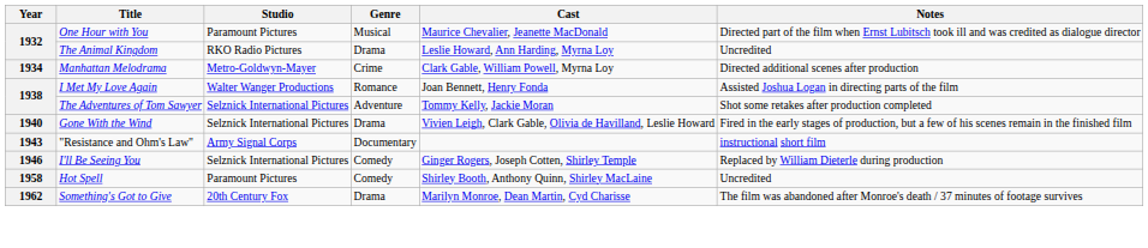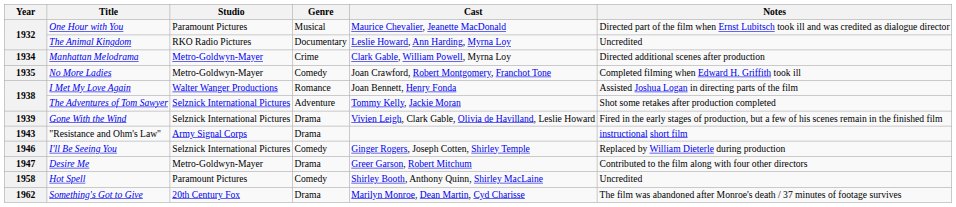The Animal Kingdom | Genre: Drama -> Documentary
+ row: 1935 | No More Ladies | Metro-Goldwyn-Mayer | Comedy | Joan Crawford, Robert Montgomery, Franchot Tone | Completed filming when Edward H. Griffith took ill
Gone With the Wind | Year: 1940 -> 1939
"Resistance and Ohm's Law" | Genre: Documentary -> Drama
+ row: 1947 | Desire Me | Metro-Goldwyn-Mayer | Drama | Greer Garson, Robert Mitchum | Contributed to the film along with four other directors
